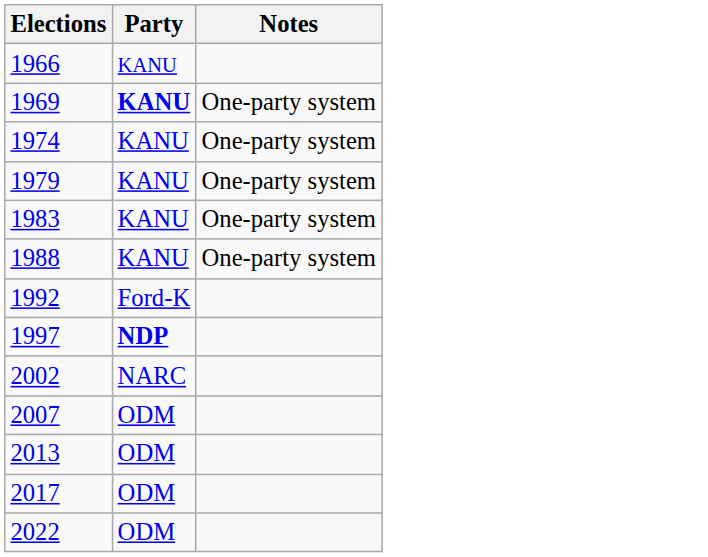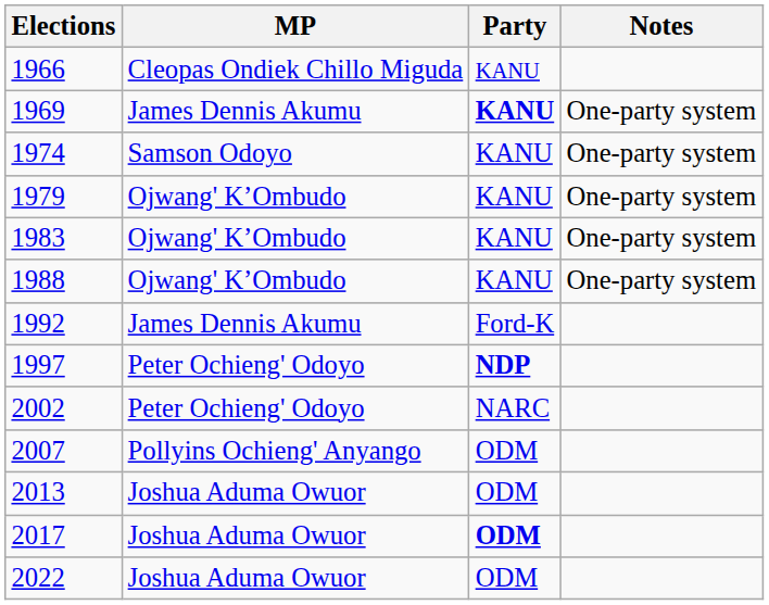+ column: MP | Cleopas Ondiek Chillo Miguda | James Dennis Akumu | Samson Odoyo | Ojwang' K’Ombudo | Ojwang' K’Ombudo | Ojwang' K’Ombudo | James Dennis Akumu | Peter Ochieng' Odoyo | Peter Ochieng' Odoyo | Pollyins Ochieng' Anyango | Joshua Aduma Owuor | Joshua Aduma Owuor | Joshua Aduma Owuor
2017 | Party: normal -> bold
